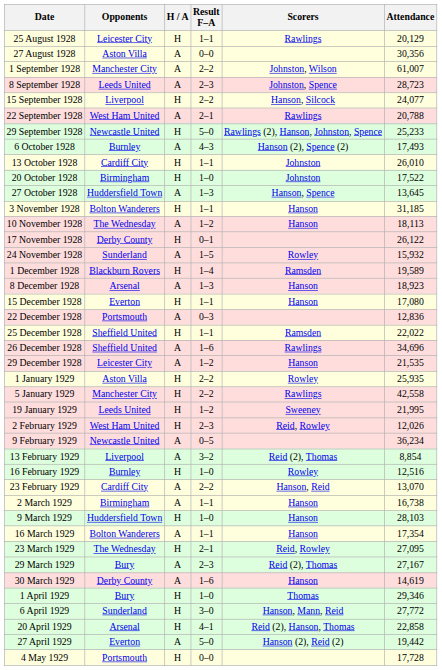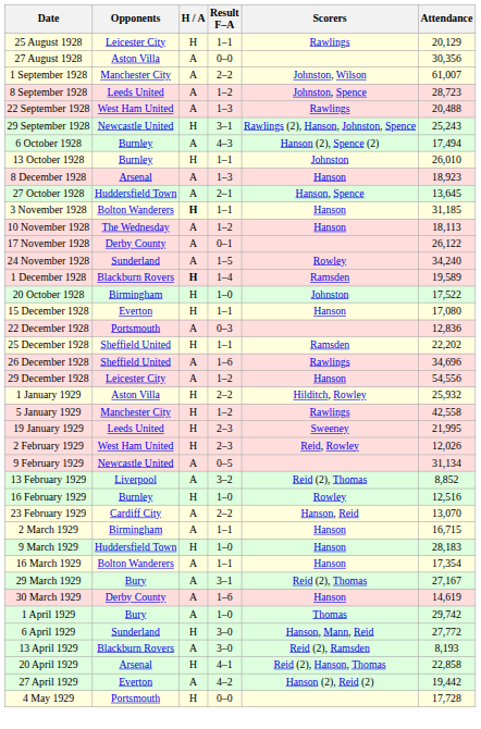8 September 1928 | Result F–A: 2–3 -> 1–2
- row: 15 September 1928 | Liverpool | H | 2–2 | Hanson, Silcock | 24,077
22 September 1928 | Result F–A: 2–1 -> 1–3
22 September 1928 | Attendance: 20,788 -> 20,488
29 September 1928 | Result F–A: 5–0 -> 3–1
29 September 1928 | Attendance: 25,233 -> 25,243
6 October 1928 | Attendance: 17,493 -> 17,494
13 October 1928 | Opponents: Cardiff City -> Burnley
rows swapped: 20 October 1928 <-> 8 December 1928
27 October 1928 | Result F–A: 1–3 -> 2–1
3 November 1928 | H / A: normal -> bold
17 November 1928 | H / A: H -> A
24 November 1928 | Attendance: 15,932 -> 34,240
1 December 1928 | H / A: normal -> bold
25 December 1928 | Attendance: 22,022 -> 22,202
29 December 1928 | Attendance: 21,535 -> 54,556
1 January 1929 | Scorers: Rowley -> Hilditch, Rowley
1 January 1929 | Attendance: 25,935 -> 25,932
5 January 1929 | Result F–A: 2–2 -> 1–2
19 January 1929 | Result F–A: 1–2 -> 2–3
9 February 1929 | Attendance: 36,234 -> 31,134
13 February 1929 | Attendance: 8,854 -> 8,852
2 March 1929 | Attendance: 16,738 -> 16,715
9 March 1929 | Attendance: 28,103 -> 28,183
- row: 23 March 1929 | The Wednesday | H | 2–1 | Reid, Rowley | 27,095
29 March 1929 | Result F–A: 2–3 -> 3–1
1 April 1929 | H / A: H -> A
1 April 1929 | Attendance: 29,346 -> 29,742
+ row: 13 April 1929 | Blackburn Rovers | A | 3–0 | Reid (2), Ramsden | 8,193
27 April 1929 | Result F–A: 5–0 -> 4–2
